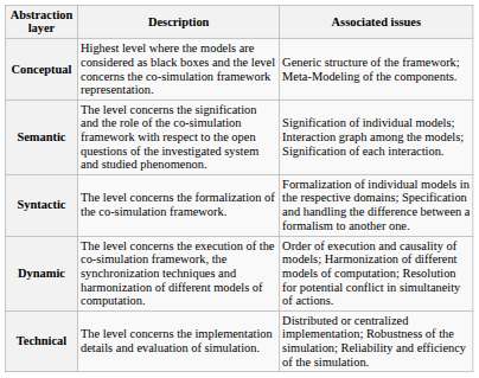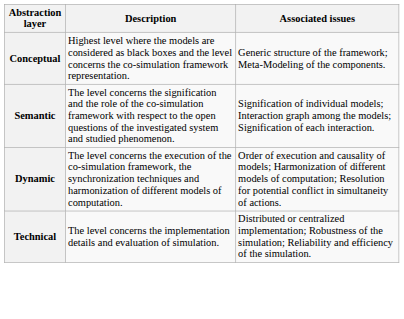- row: Syntactic | The level concerns the formalization of the co-simulation framework. | Formalization of individual models in the respective domains; Specification and handling the difference between a formalism to another one.
